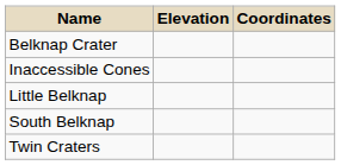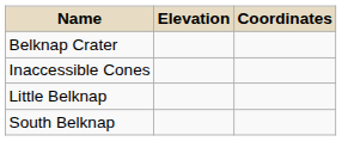- row: Twin Craters
